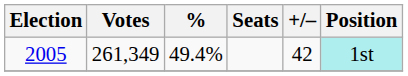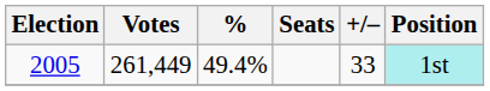2005 | Votes: 261,349 -> 261,449
2005 | +/–: 42 -> 33
